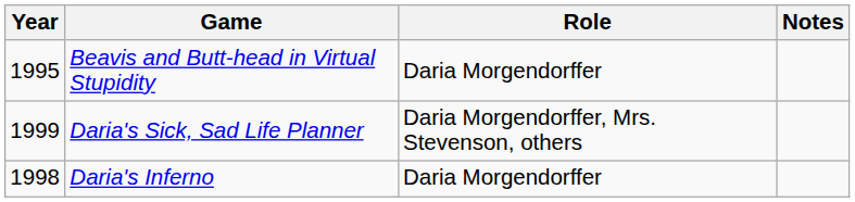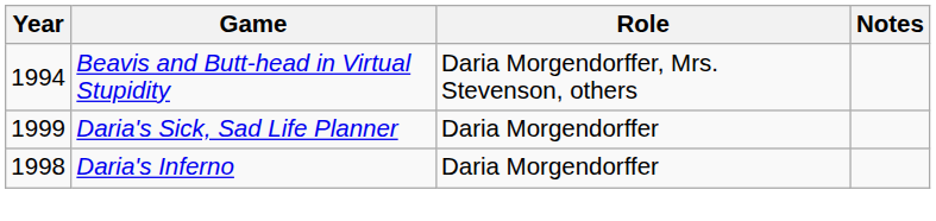Beavis and Butt-head in Virtual Stupidity | Year: 1995 -> 1994
Beavis and Butt-head in Virtual Stupidity | Role: Daria Morgendorffer -> Daria Morgendorffer, Mrs. Stevenson, others
Daria's Sick, Sad Life Planner | Role: Daria Morgendorffer, Mrs. Stevenson, others -> Daria Morgendorffer
